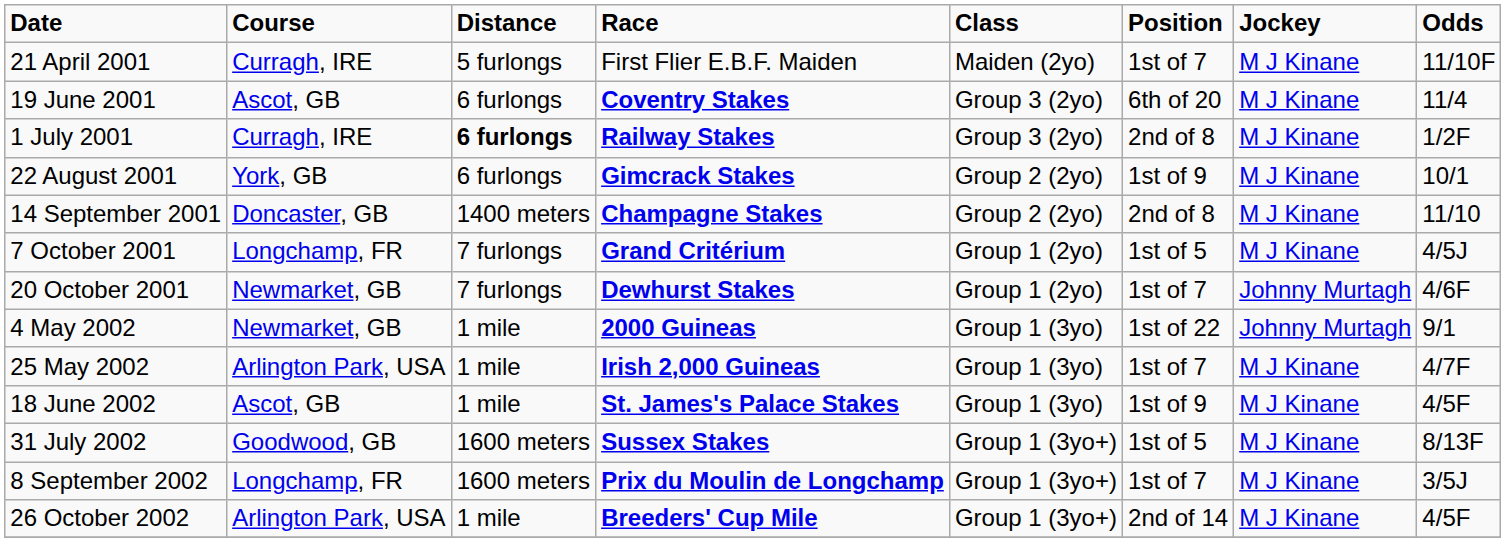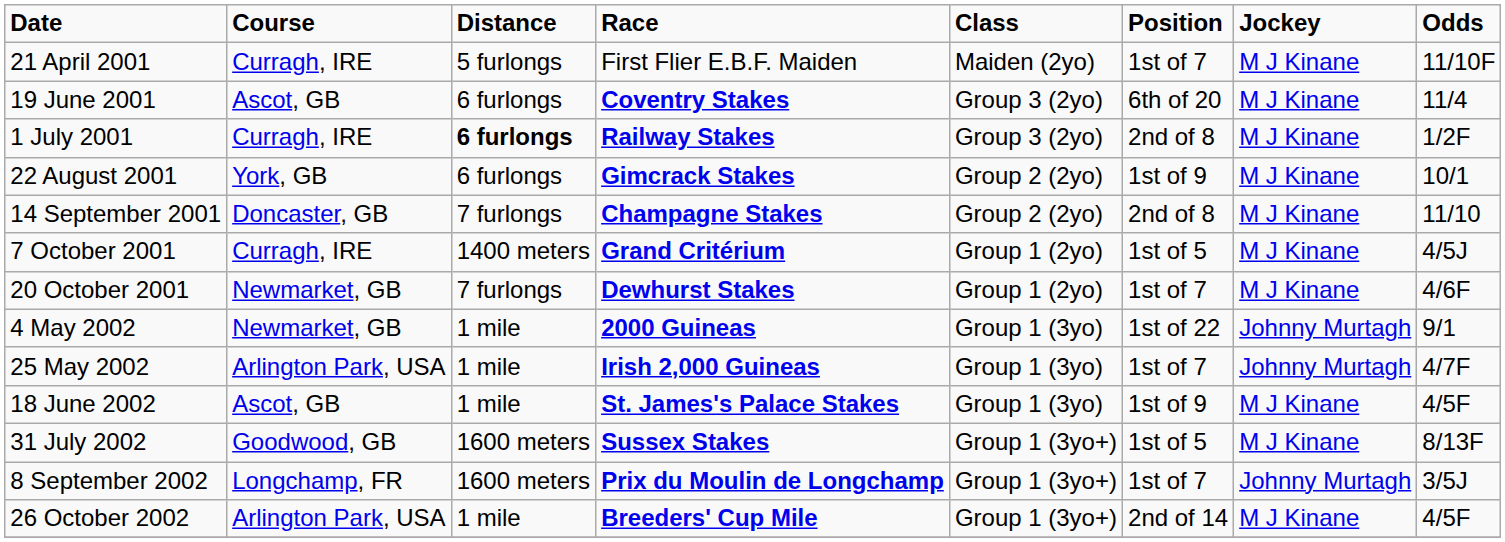14 September 2001 | Distance: 1400 meters -> 7 furlongs
7 October 2001 | Course: Longchamp, FR -> Curragh, IRE
7 October 2001 | Distance: 7 furlongs -> 1400 meters
20 October 2001 | Jockey: Johnny Murtagh -> M J Kinane
25 May 2002 | Jockey: M J Kinane -> Johnny Murtagh
8 September 2002 | Jockey: M J Kinane -> Johnny Murtagh
